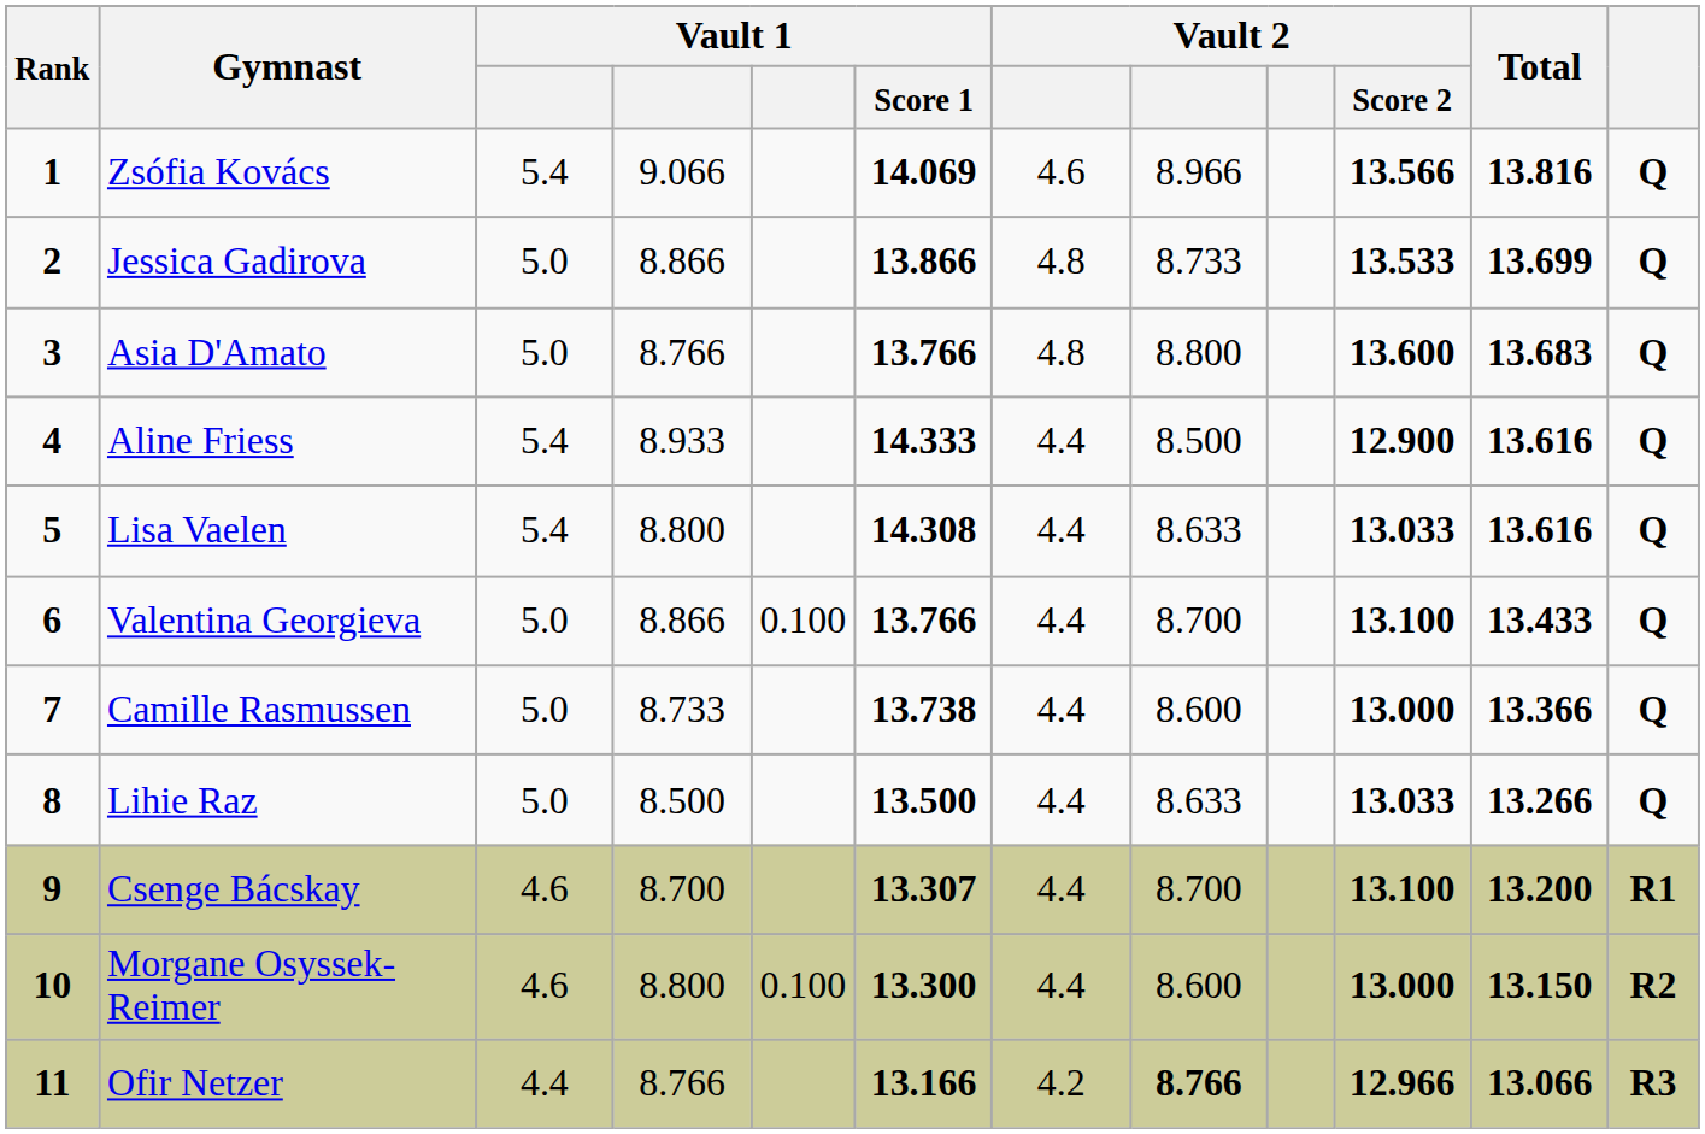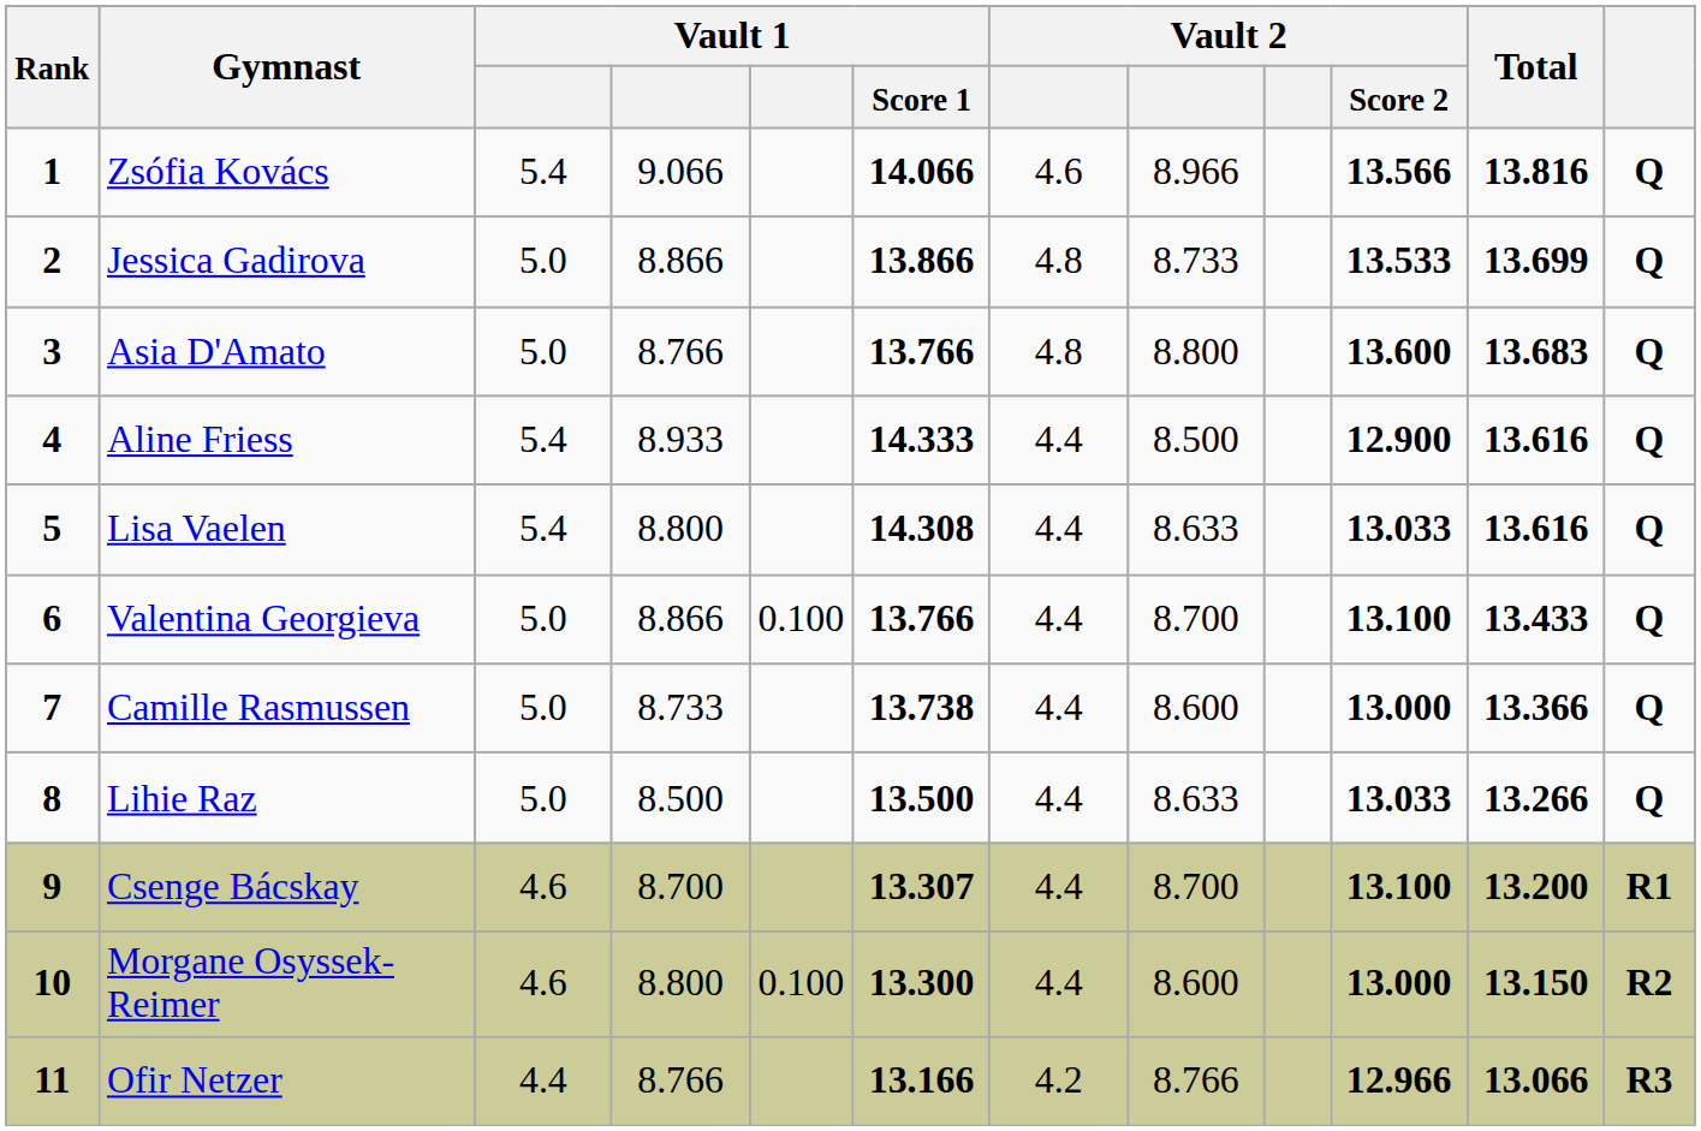Zsófia Kovács | Vault 1 / Score 1: 14.069 -> 14.066
Ofir Netzer | column 8: bold -> normal
